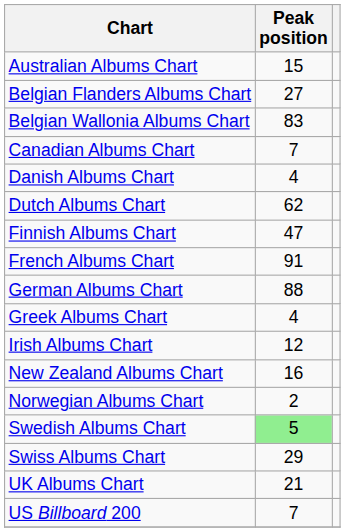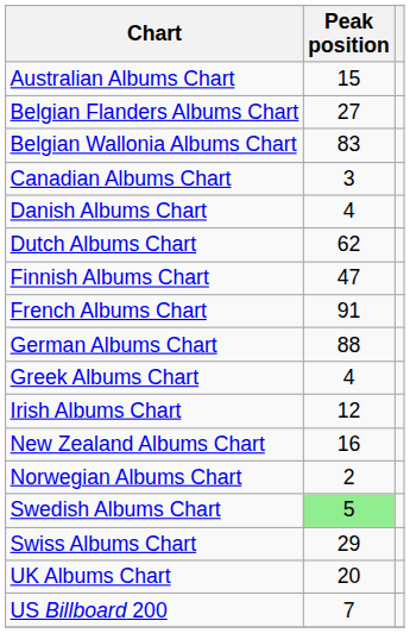Canadian Albums Chart | Peak position: 7 -> 3
UK Albums Chart | Peak position: 21 -> 20
